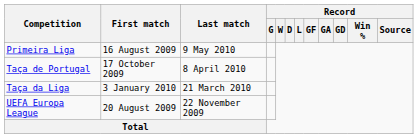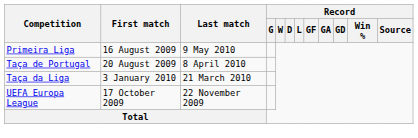Taça de Portugal | First match: 17 October 2009 -> 20 August 2009
UEFA Europa League | First match: 20 August 2009 -> 17 October 2009
